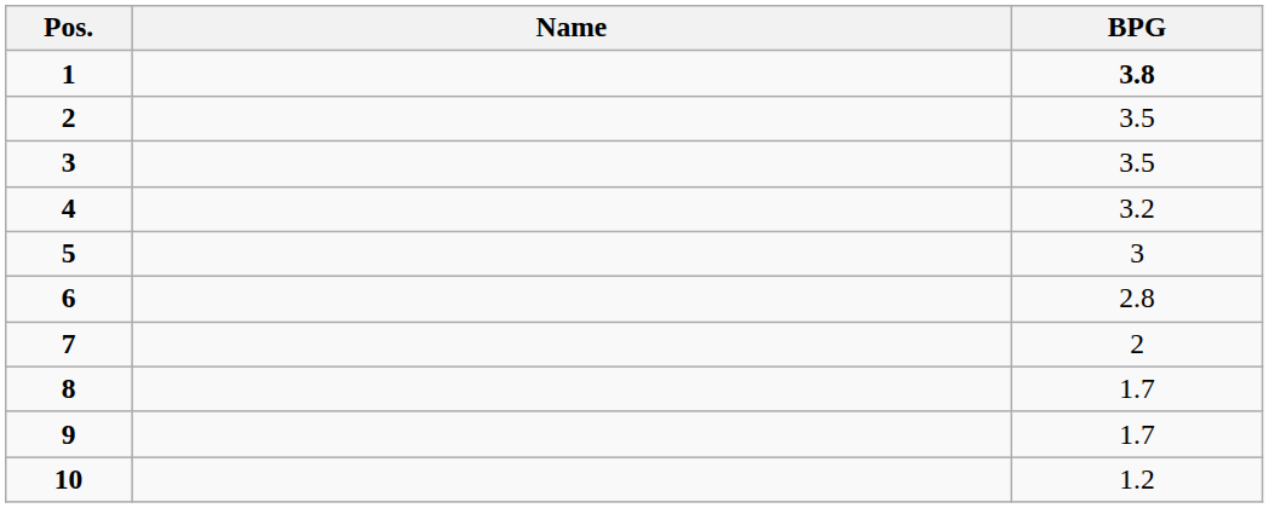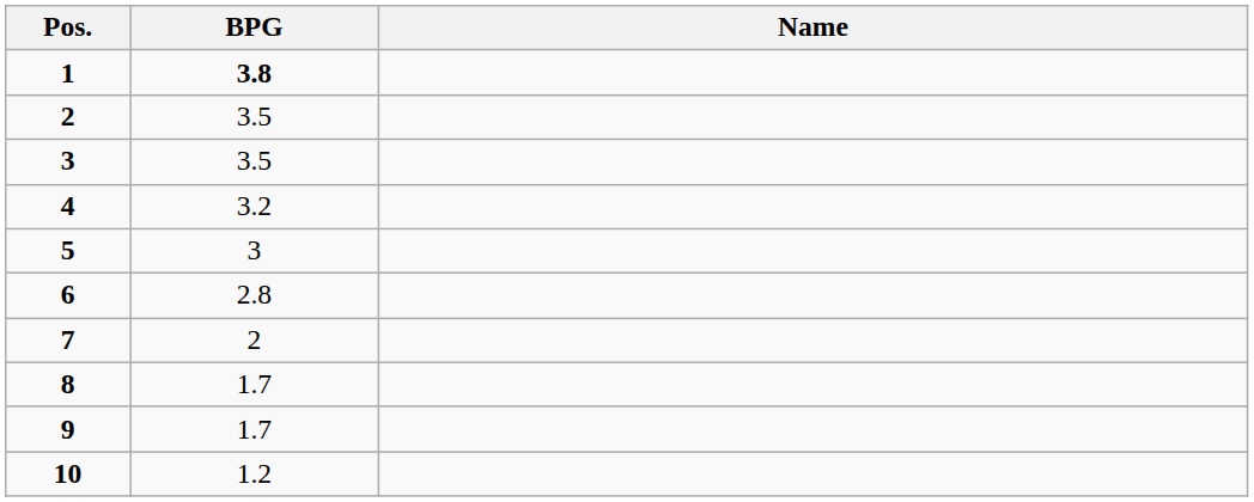columns swapped: Name <-> BPG
